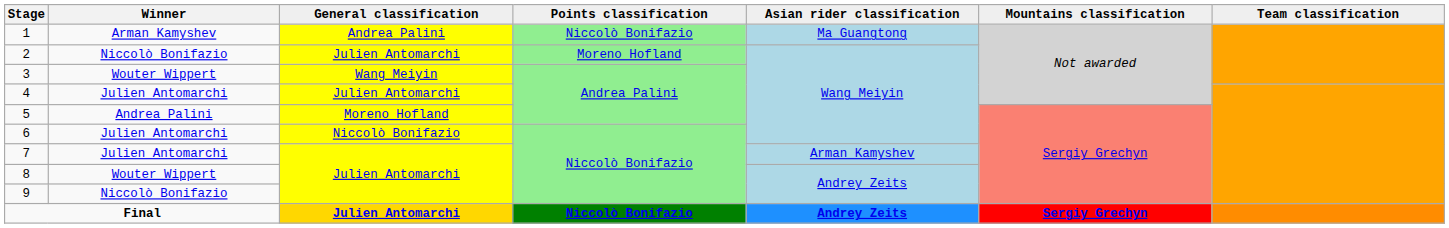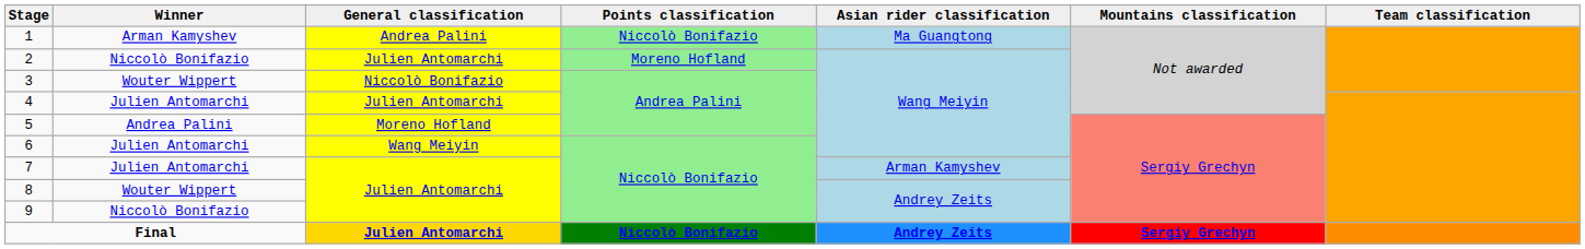3 | General classification: Wang Meiyin -> Niccolò Bonifazio
6 | General classification: Niccolò Bonifazio -> Wang Meiyin
